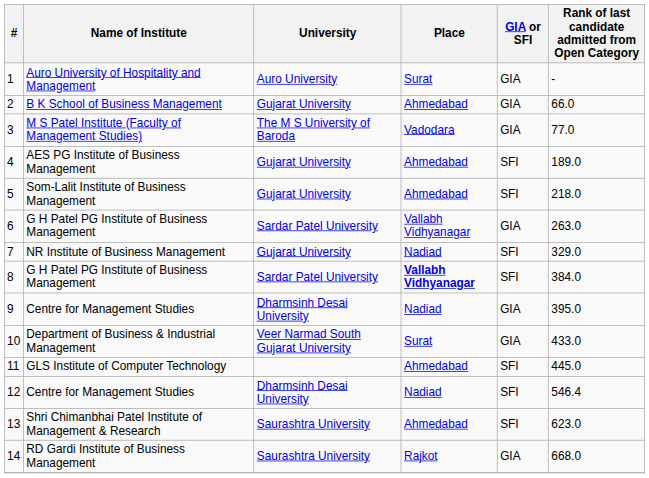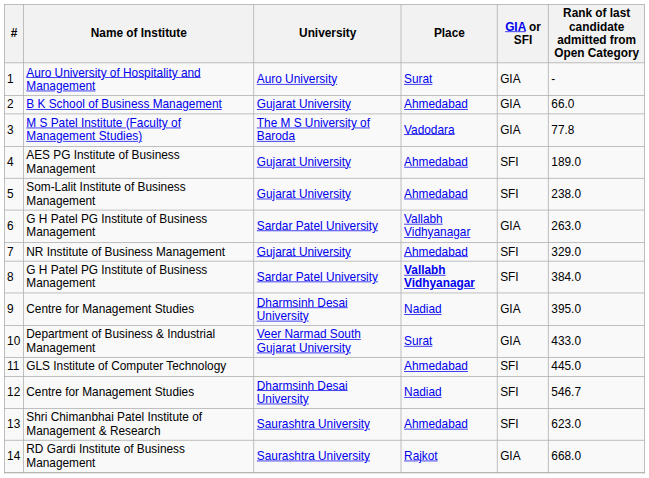3 | Rank of last candidate admitted from Open Category: 77.0 -> 77.8
5 | Rank of last candidate admitted from Open Category: 218.0 -> 238.0
7 | Place: Nadiad -> Ahmedabad
12 | Rank of last candidate admitted from Open Category: 546.4 -> 546.7
